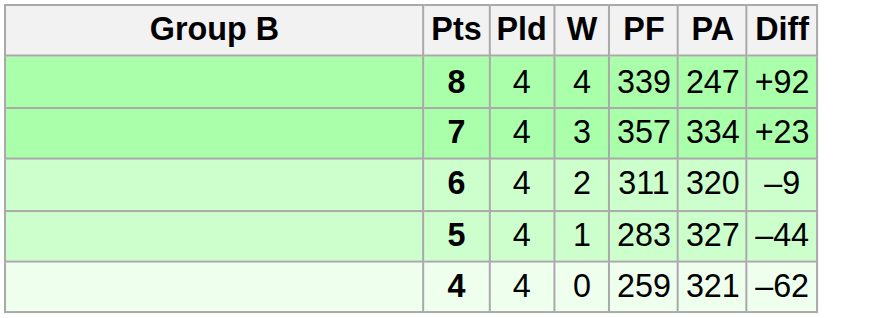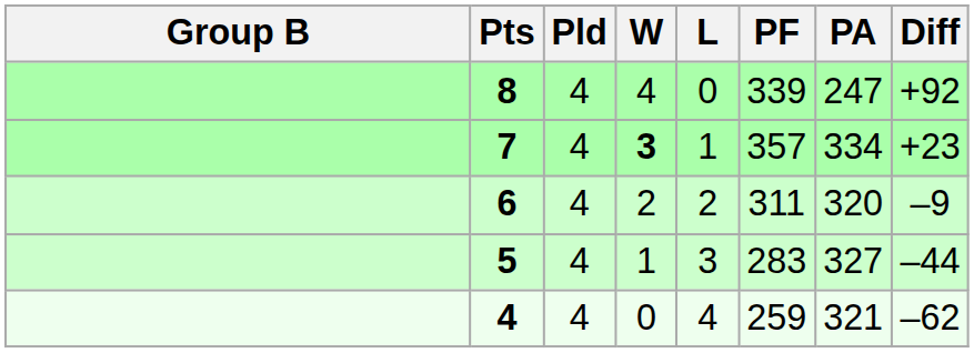+ column: L | 0 | 1 | 2 | 3 | 4
7 | W: normal -> bold
